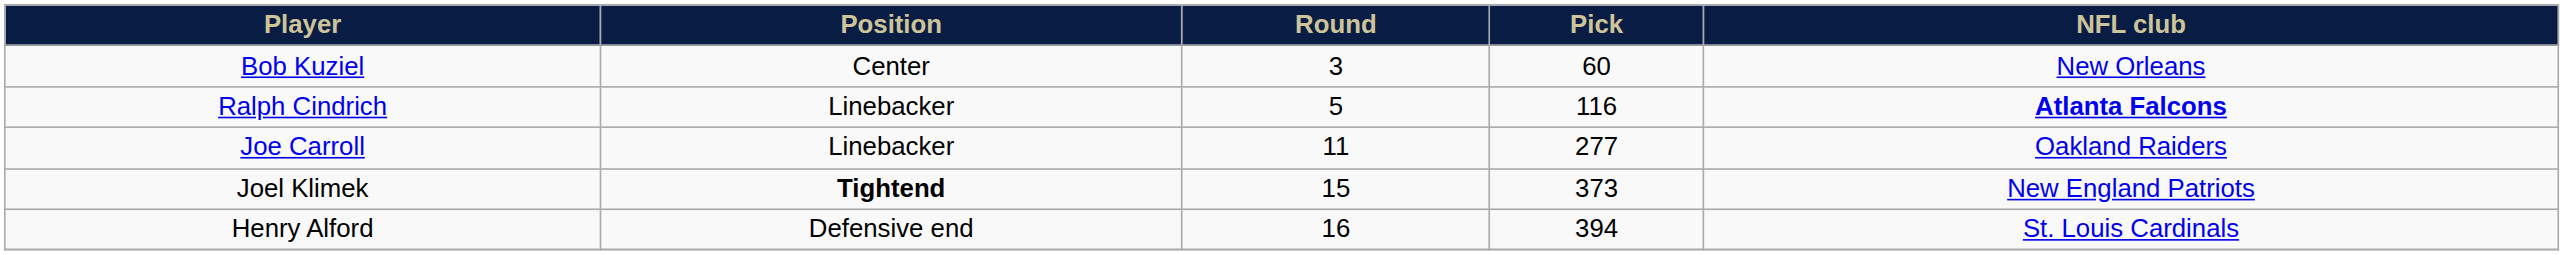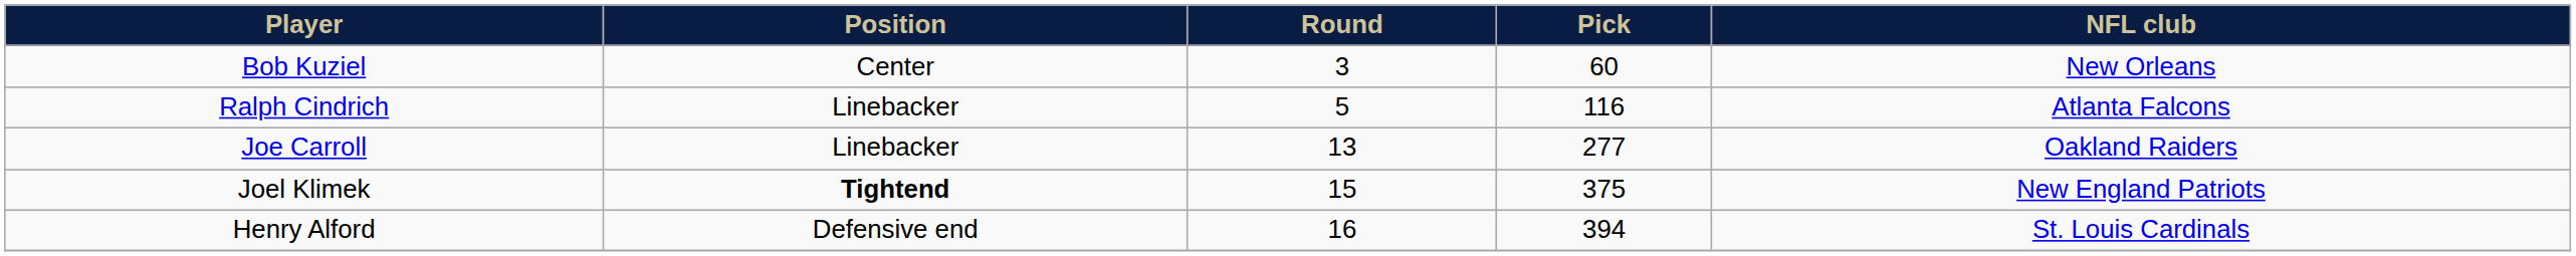Ralph Cindrich | NFL club: bold -> normal
Joe Carroll | Round: 11 -> 13
Joel Klimek | Pick: 373 -> 375
